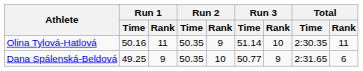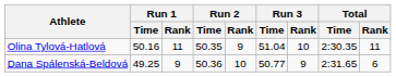Olina Tylová-Hatlová | Run 3 / Time: 51.14 -> 51.04
Dana Spálenská-Beldová | Run 2 / Time: 50.35 -> 50.36
